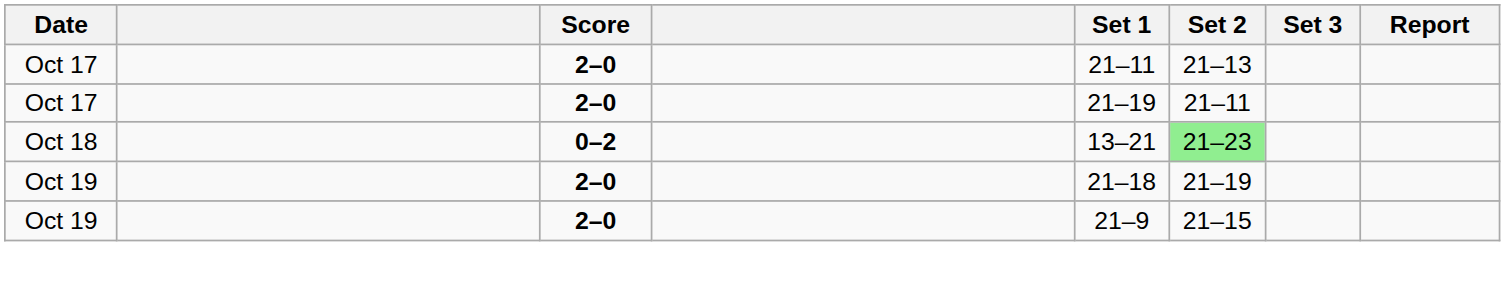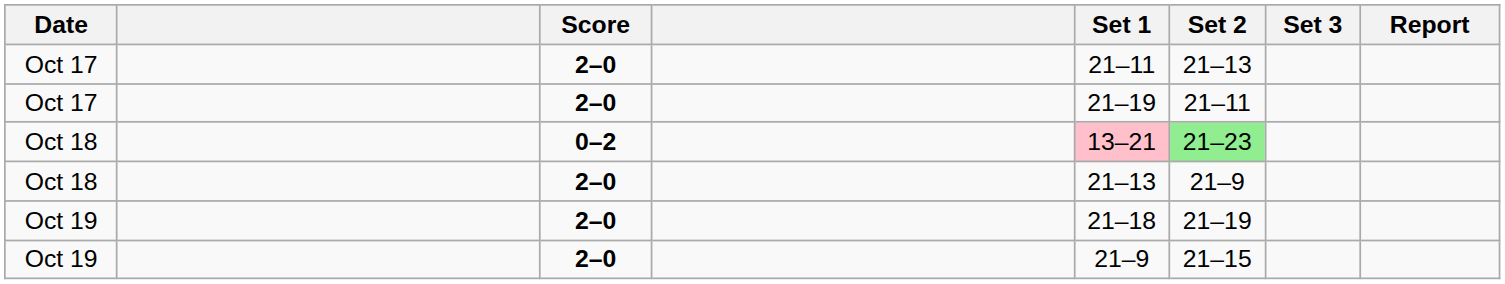Oct 18 / 0–2 | Set 1: no background -> pink background
+ row: Oct 18 | 2–0 | 21–13 | 21–9
